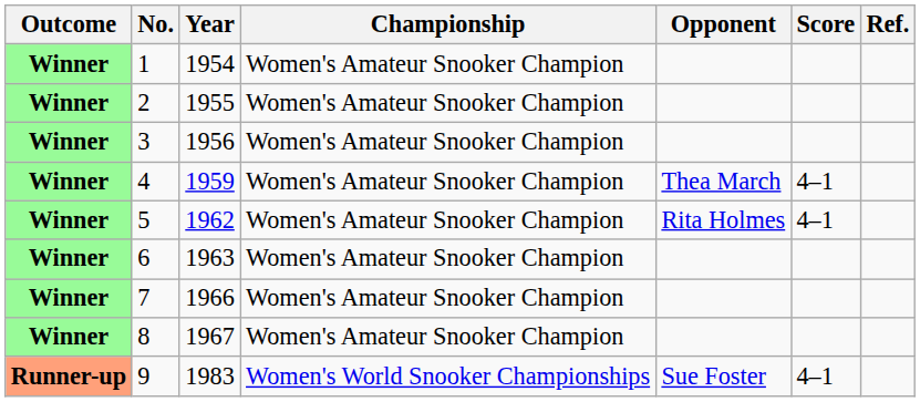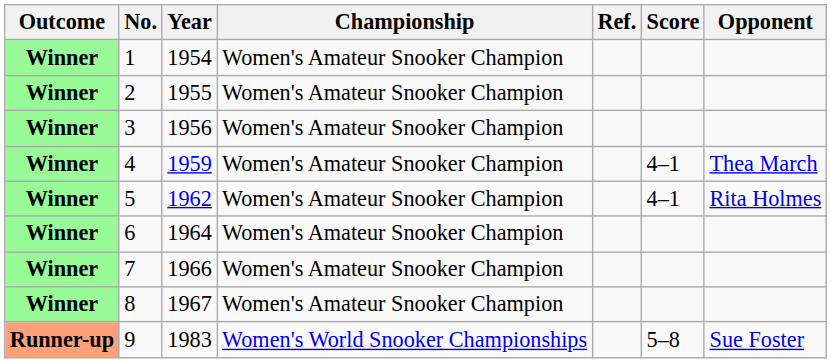columns swapped: Opponent <-> Ref.
6 | Year: 1963 -> 1964
9 | Score: 4–1 -> 5–8
